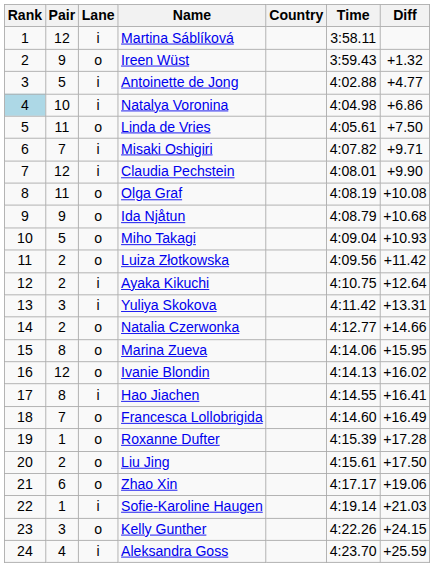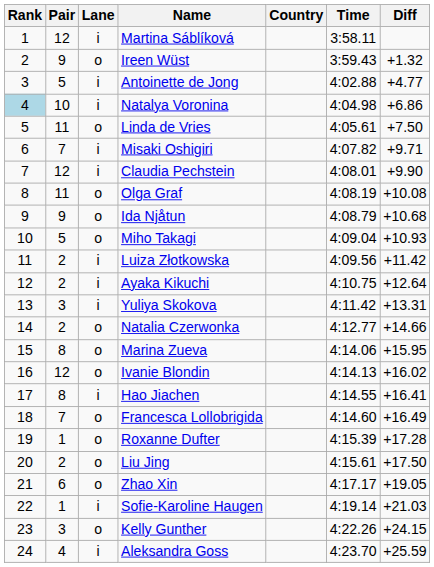Luiza Złotkowska | Lane: o -> i
Zhao Xin | Diff: +19.06 -> +19.05
